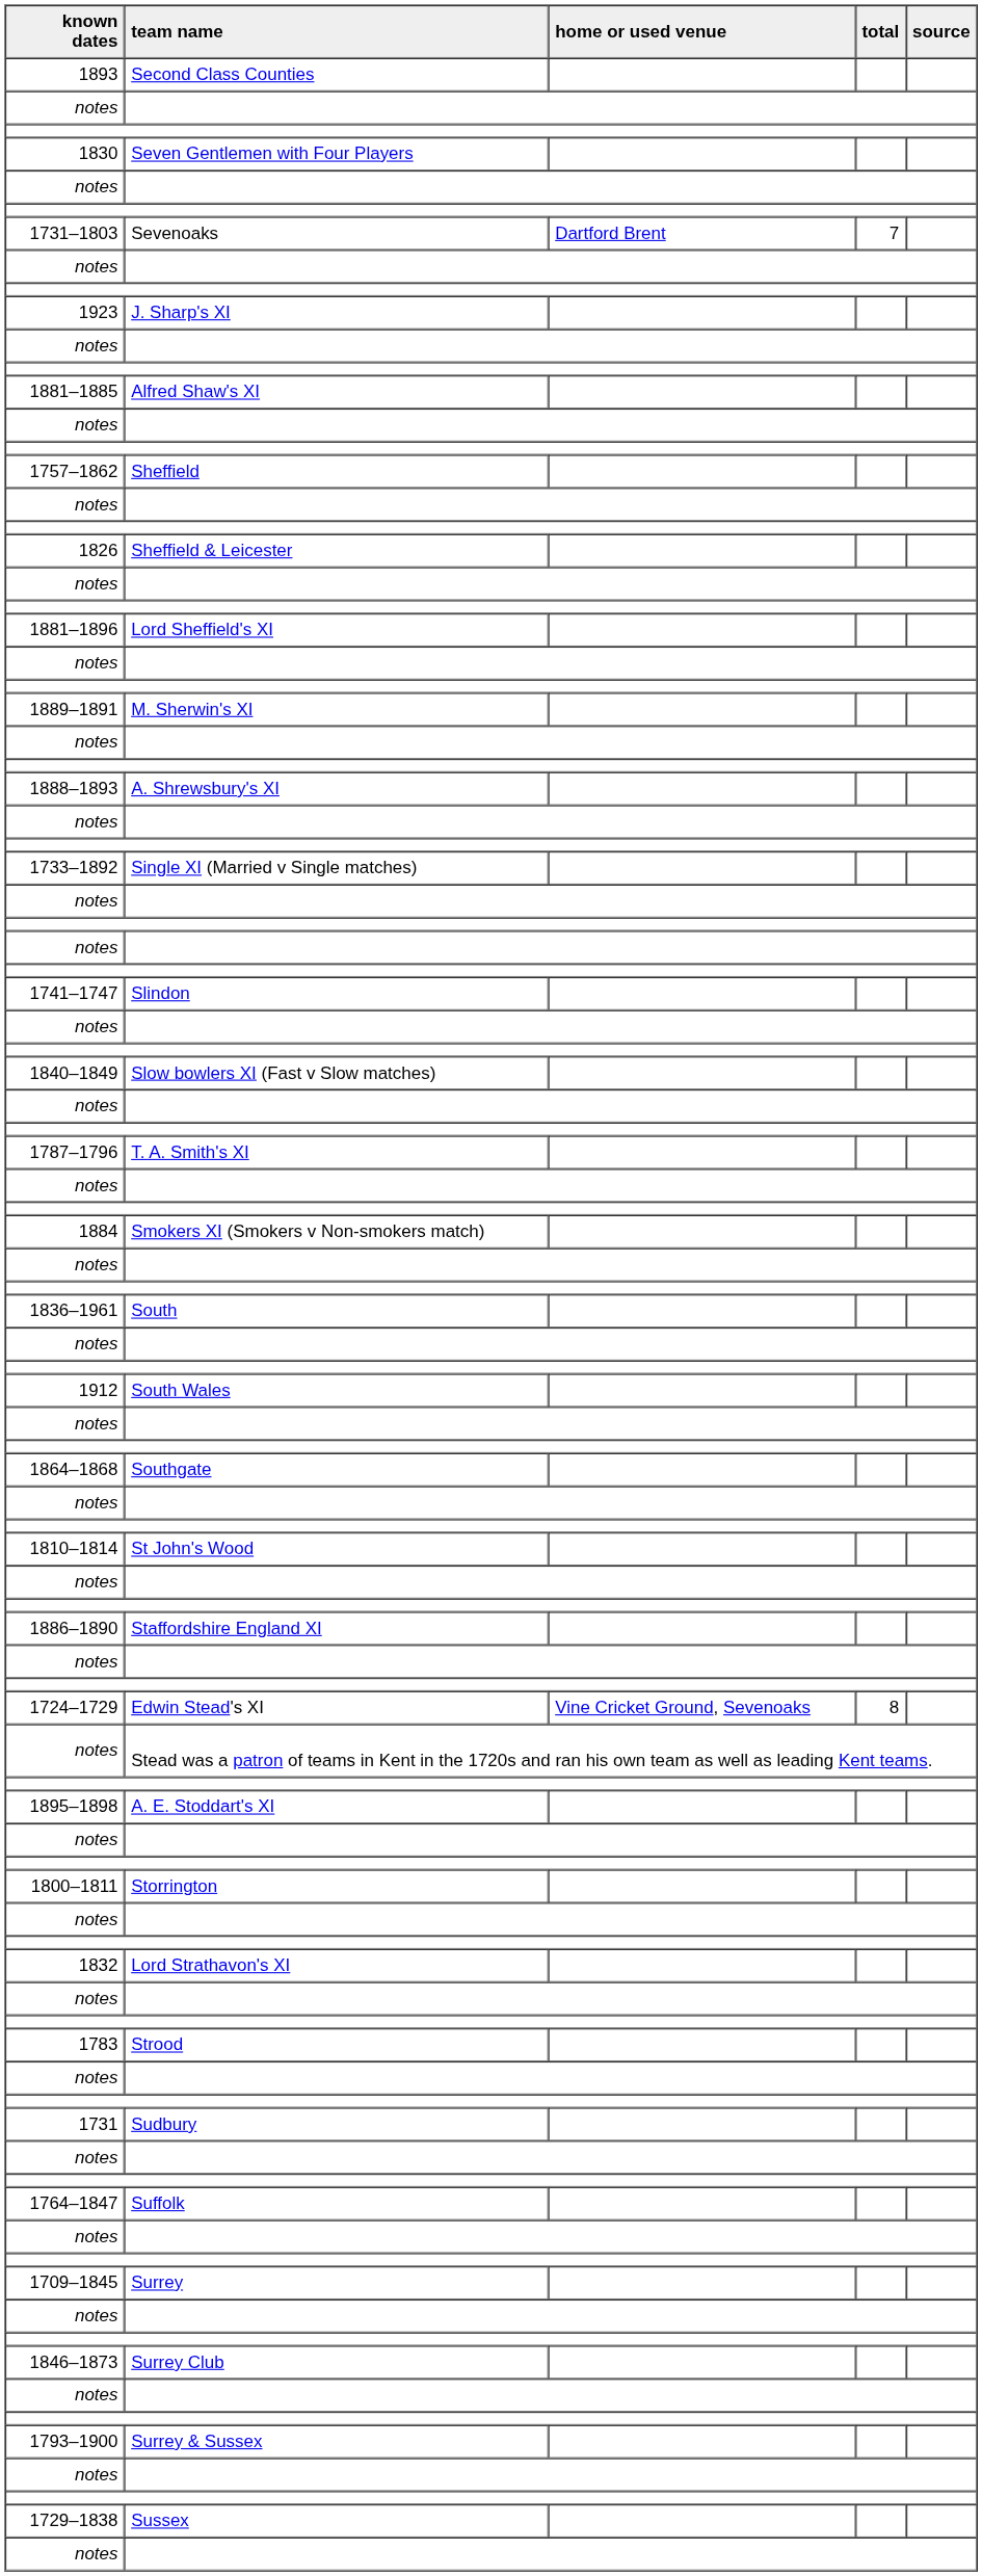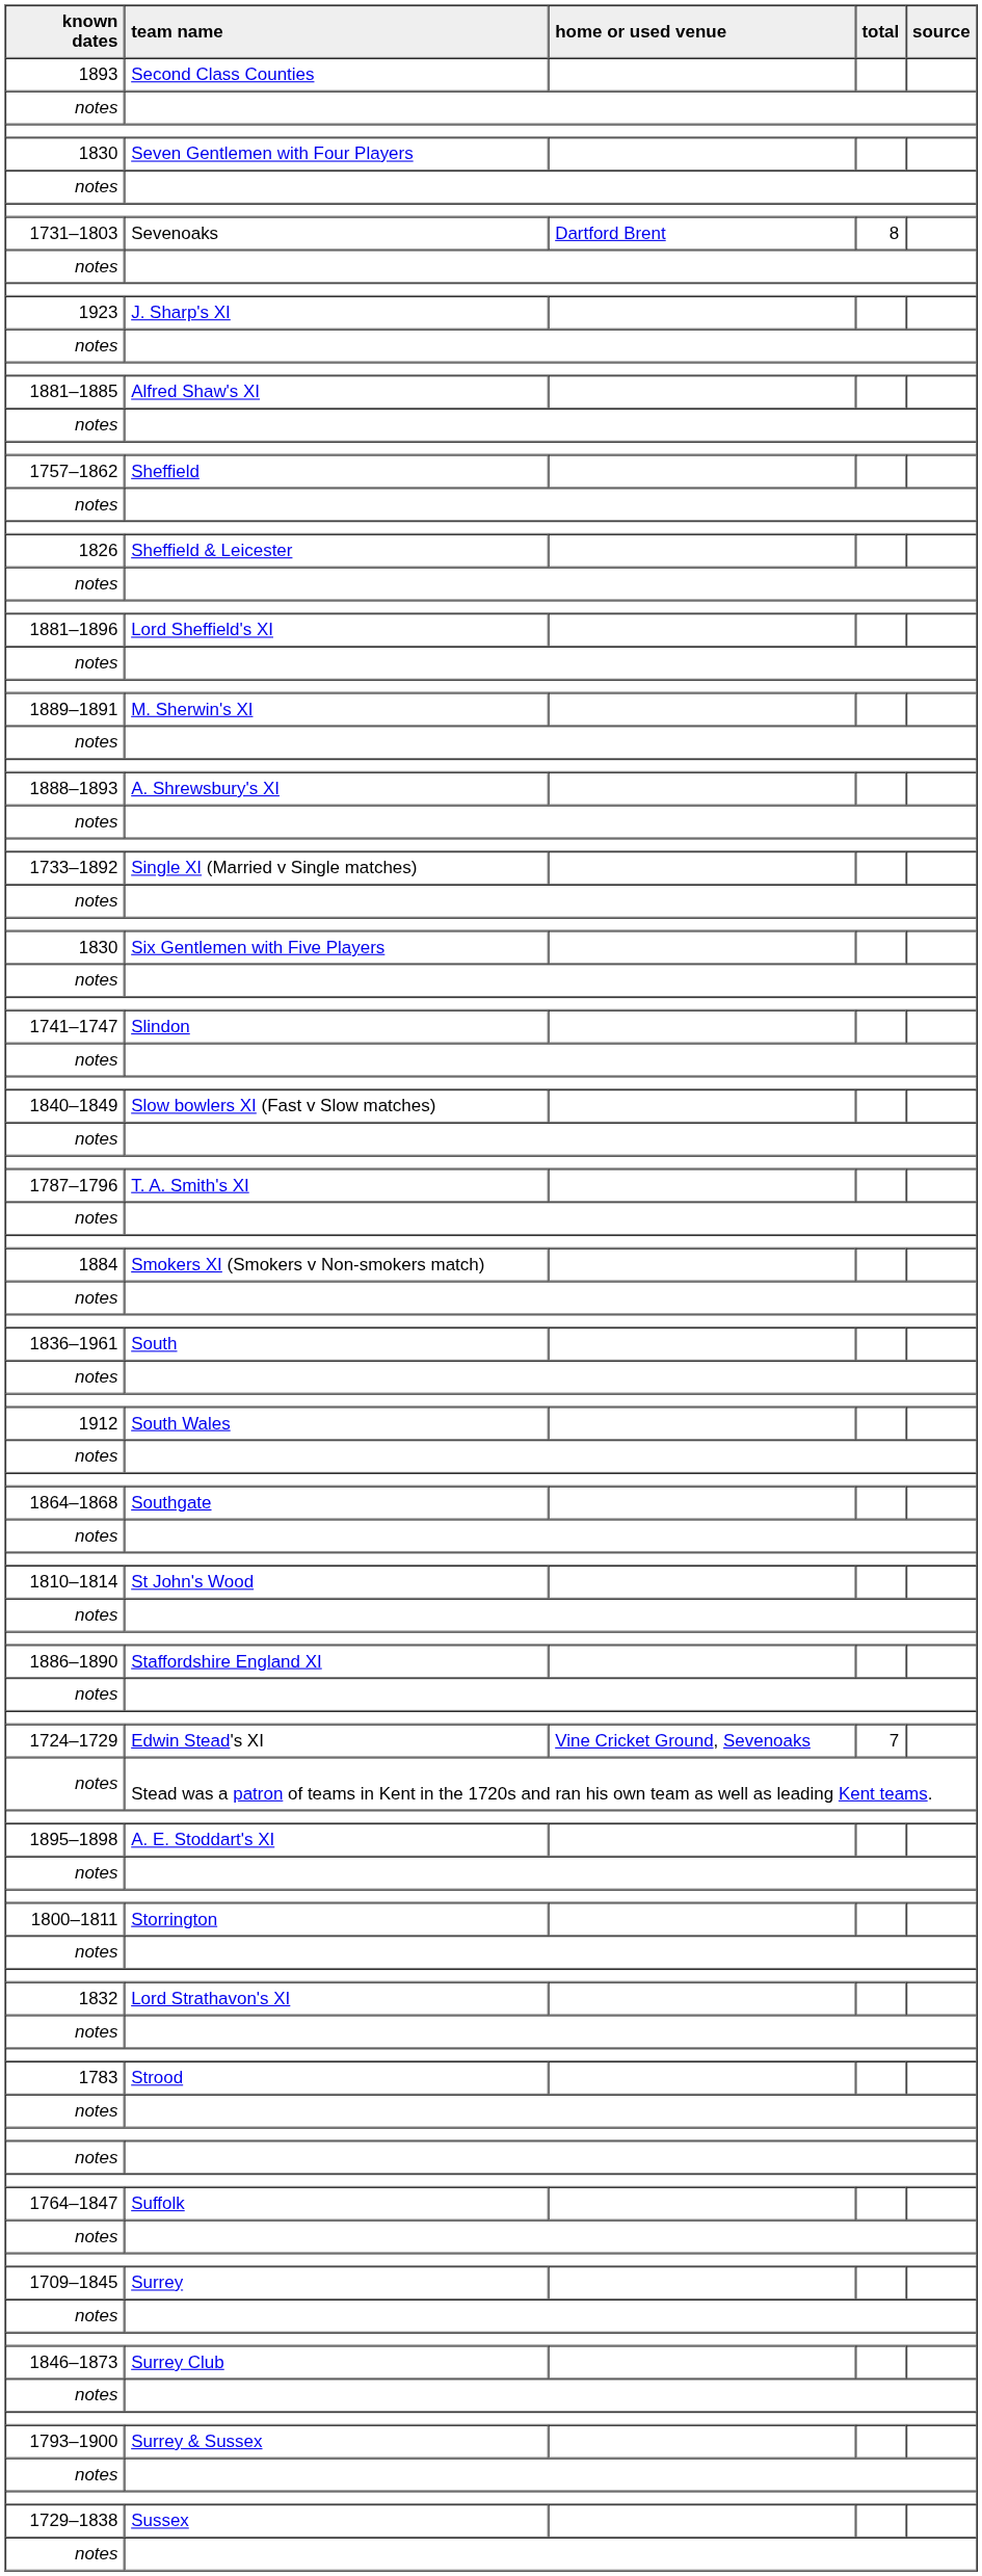Sevenoaks | total: 7 -> 8
+ row: 1830 | Six Gentlemen with Five Players
Edwin Stead's XI | total: 8 -> 7
- row: 1731 | Sudbury
